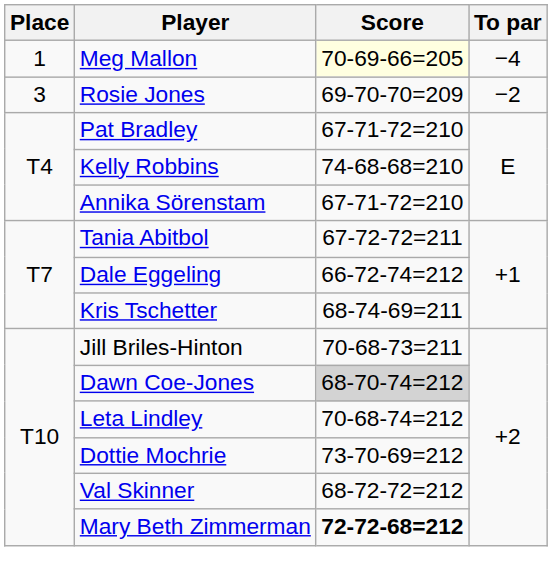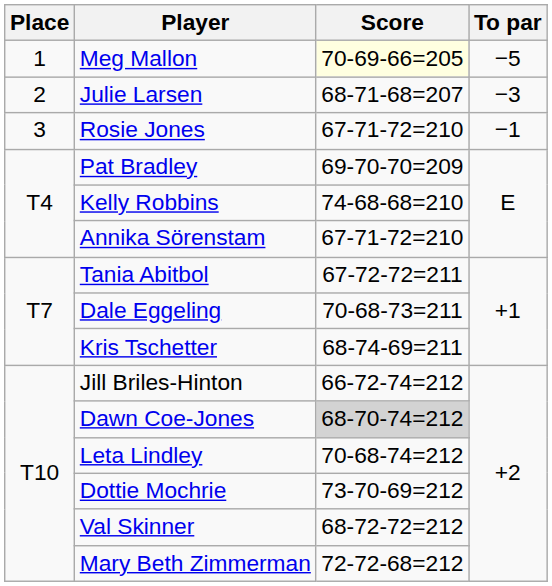Meg Mallon | To par: −4 -> −5
+ row: 2 | Julie Larsen | 68-71-68=207 | −3
Rosie Jones | Score: 69-70-70=209 -> 67-71-72=210
Rosie Jones | To par: −2 -> −1
Pat Bradley | Score: 67-71-72=210 -> 69-70-70=209
Dale Eggeling | Score: 66-72-74=212 -> 70-68-73=211
Jill Briles-Hinton | Score: 70-68-73=211 -> 66-72-74=212
Mary Beth Zimmerman | Score: bold -> normal
